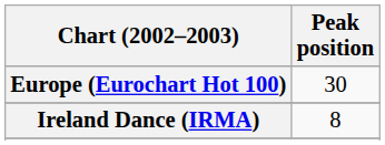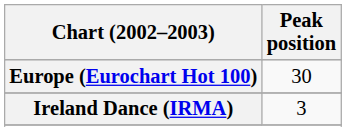Ireland Dance (IRMA) | Peak position: 8 -> 3
